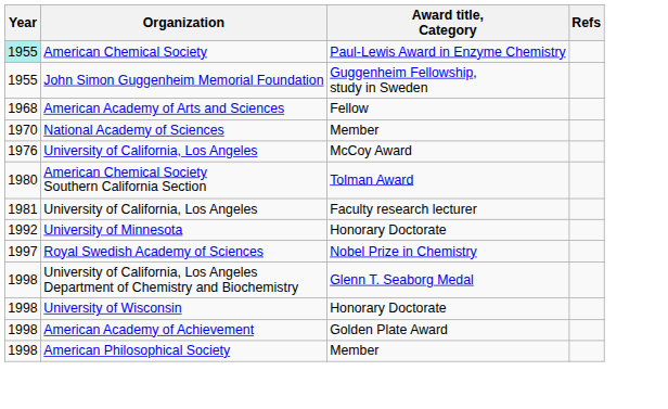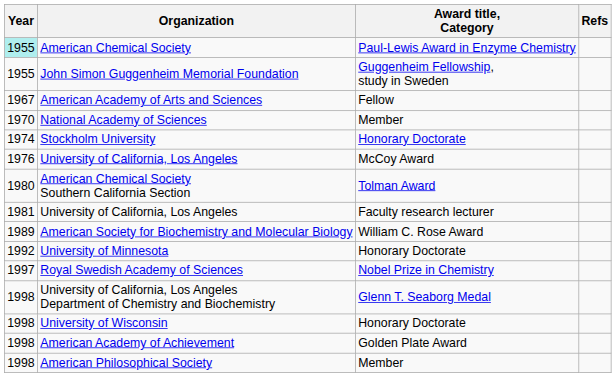American Academy of Arts and Sciences | Year: 1968 -> 1967
+ row: 1974 | Stockholm University | Honorary Doctorate
+ row: 1989 | American Society for Biochemistry and Molecular Biology | William C. Rose Award
